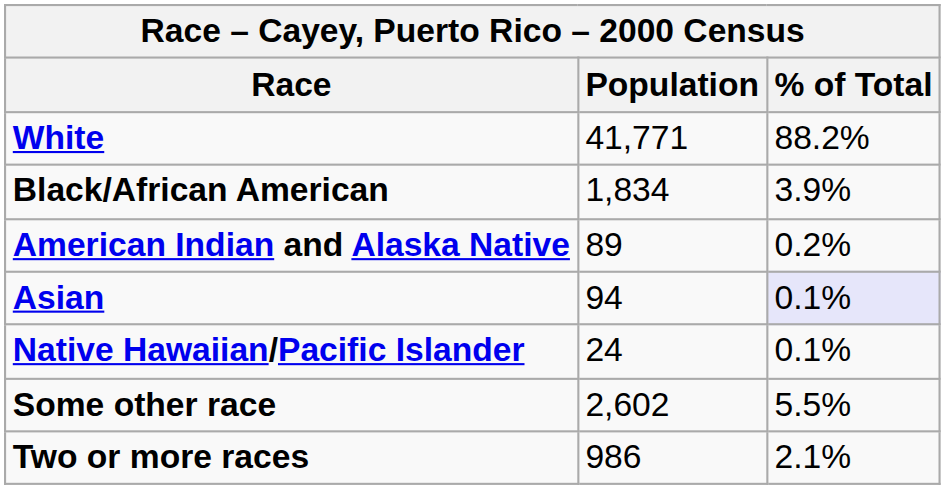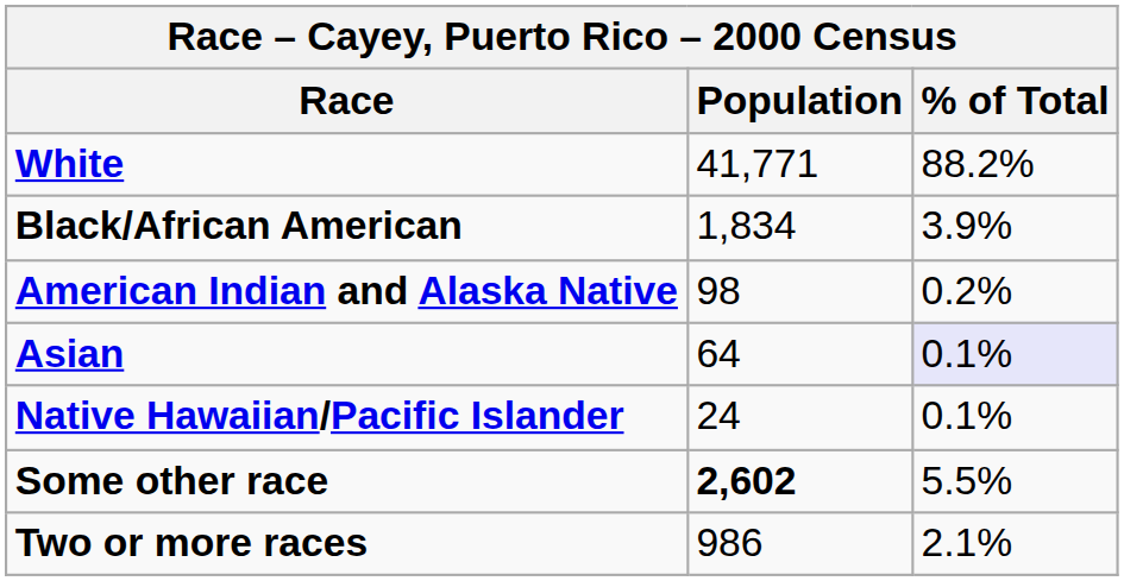American Indian and Alaska Native | Population: 89 -> 98
Asian | Population: 94 -> 64
Some other race | Population: normal -> bold
